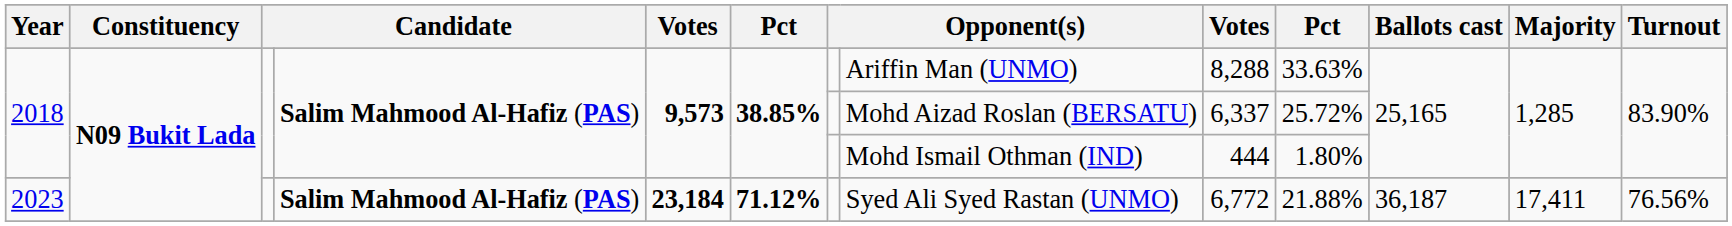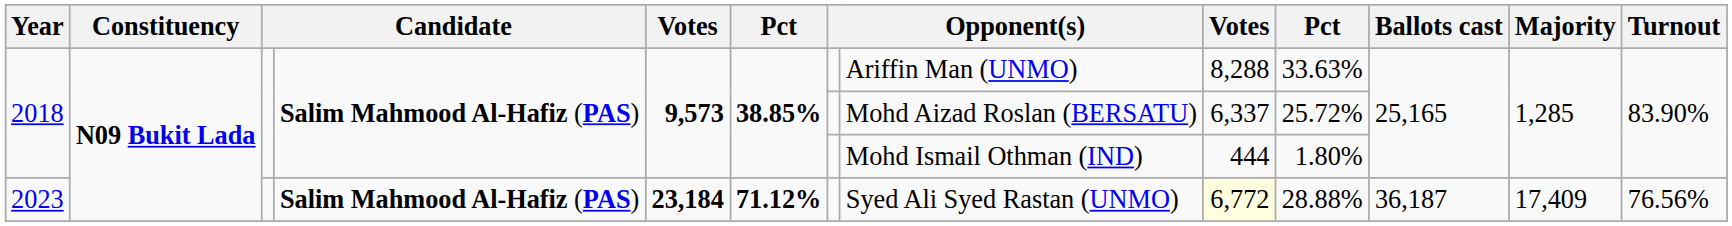2023 | column 9: no background -> lightyellow background
2023 | column 10: 21.88% -> 28.88%
2023 | Majority: 17,411 -> 17,409
